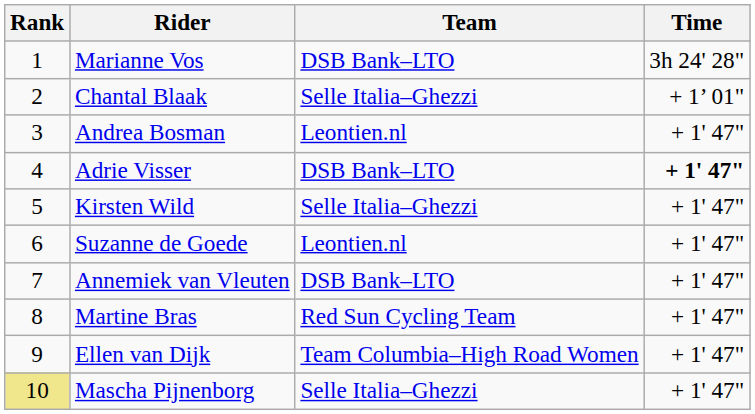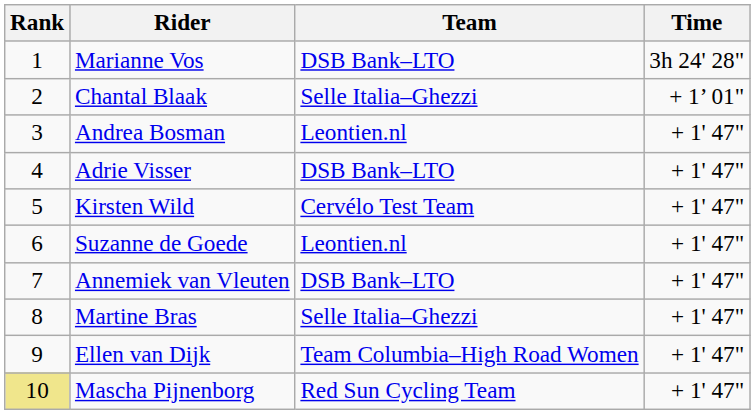Adrie Visser | Time: bold -> normal
Kirsten Wild | Team: Selle Italia–Ghezzi -> Cervélo Test Team
Martine Bras | Team: Red Sun Cycling Team -> Selle Italia–Ghezzi
Mascha Pijnenborg | Team: Selle Italia–Ghezzi -> Red Sun Cycling Team
